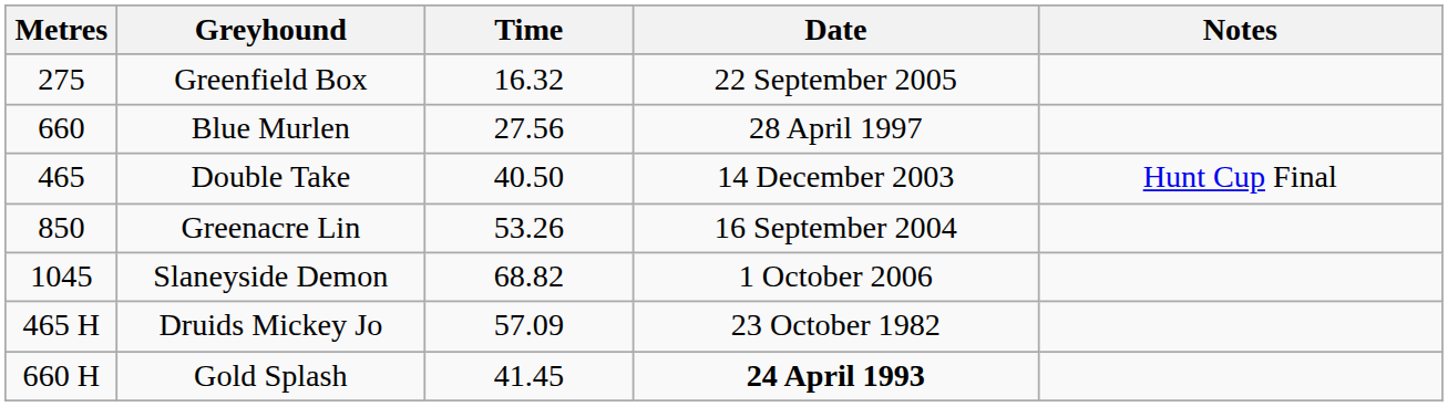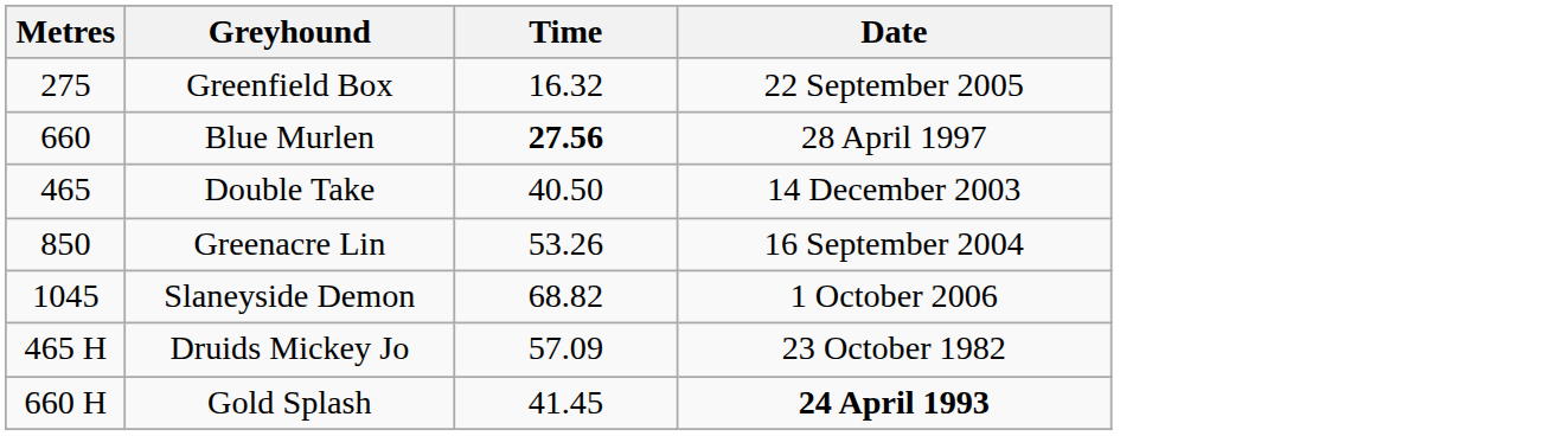- column: Notes | Hunt Cup Final
Blue Murlen | Time: normal -> bold
